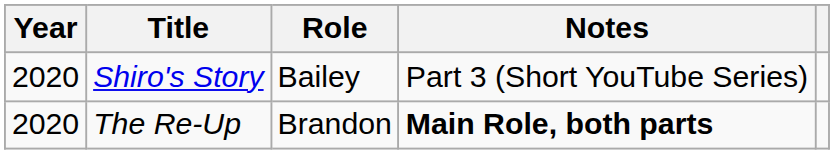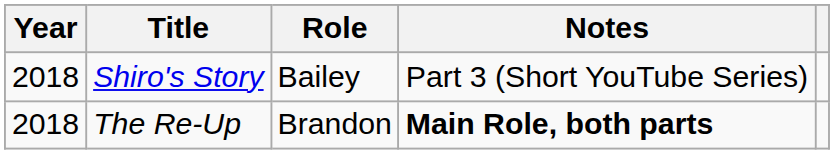Shiro's Story | Year: 2020 -> 2018
The Re-Up | Year: 2020 -> 2018
